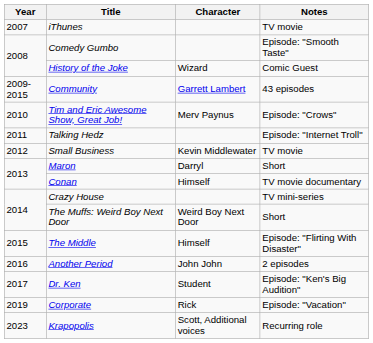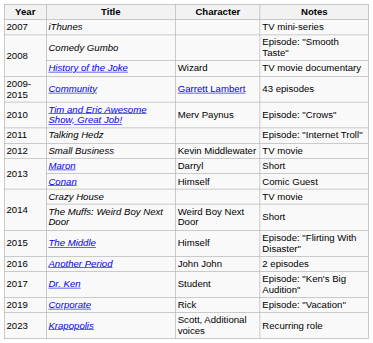iThunes | Notes: TV movie -> TV mini-series
History of the Joke | Notes: Comic Guest -> TV movie documentary
Conan | Notes: TV movie documentary -> Comic Guest
Crazy House | Notes: TV mini-series -> TV movie
